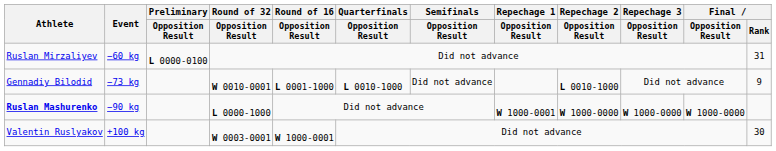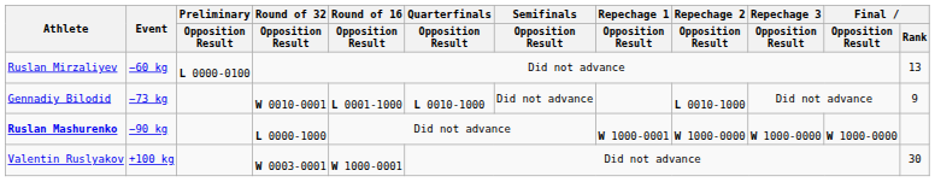Ruslan Mirzaliyev | Final / Rank: 31 -> 13
